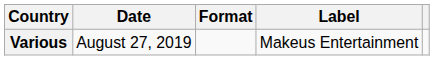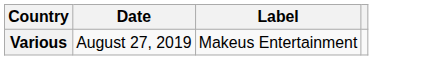- column: Format
